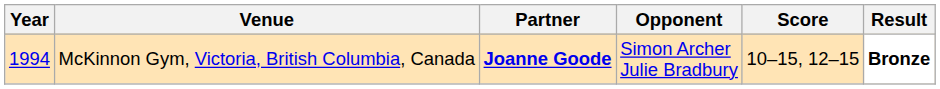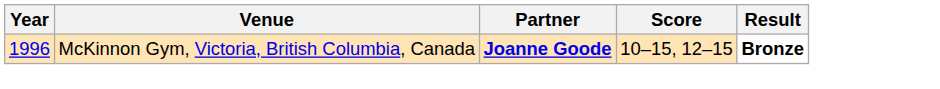- column: Opponent | Simon Archer Julie Bradbury
McKinnon Gym, Victoria, British Columbia, Canada | Year: 1994 -> 1996
